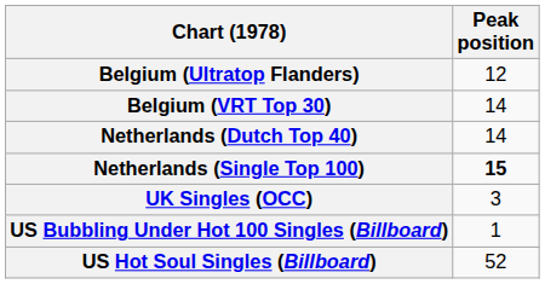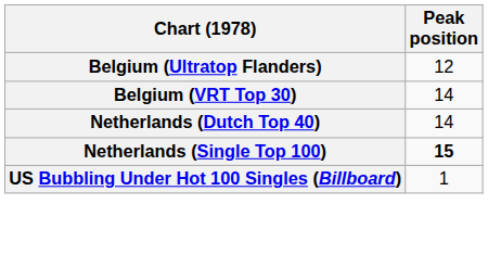- row: UK Singles (OCC) | 3
- row: US Hot Soul Singles (Billboard) | 52
